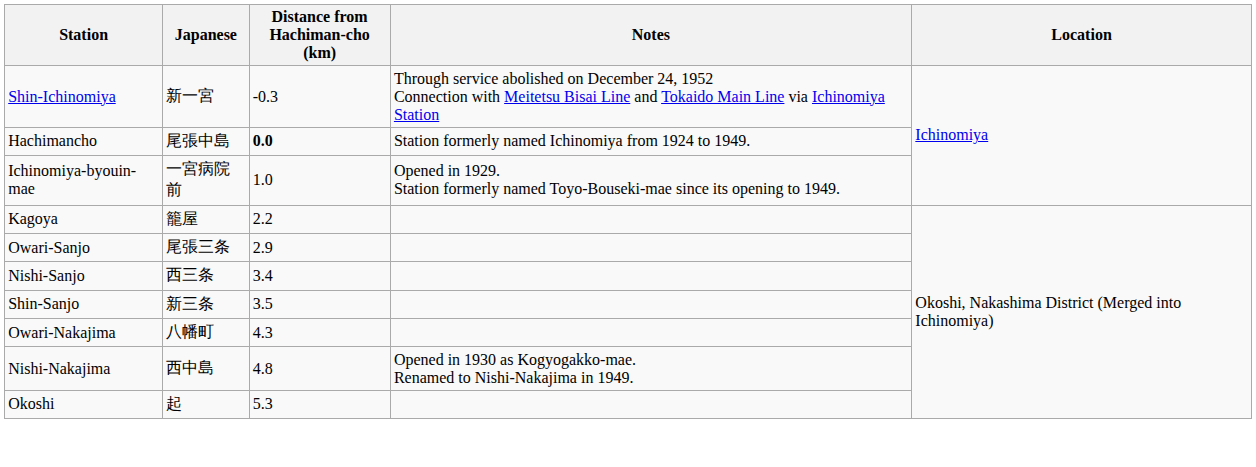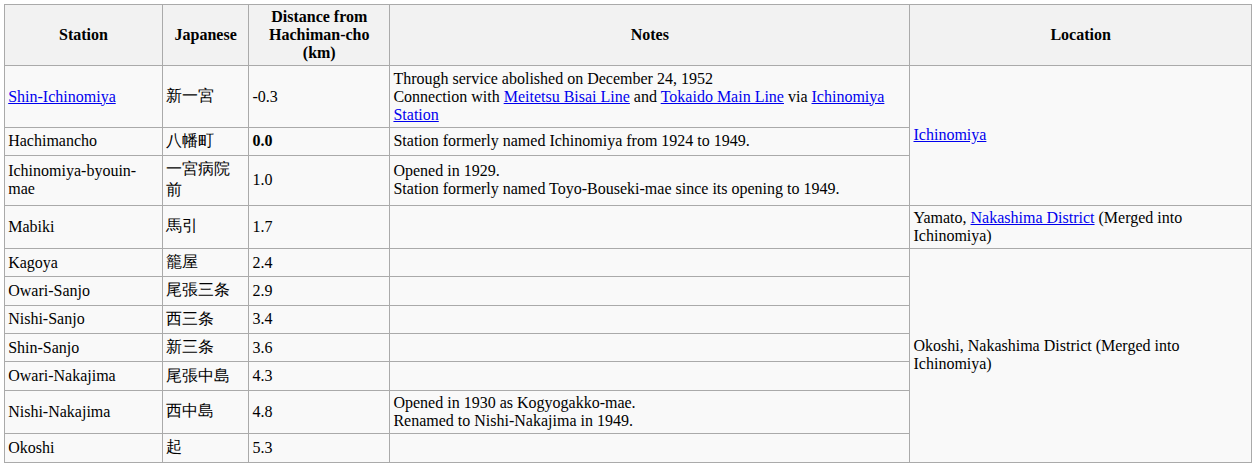Hachimancho | Japanese: 尾張中島 -> 八幡町
+ row: Mabiki | 馬引 | 1.7 | Yamato, Nakashima District (Merged into Ichinomiya)
Kagoya | Distance from Hachiman-cho (km): 2.2 -> 2.4
Shin-Sanjo | Distance from Hachiman-cho (km): 3.5 -> 3.6
Owari-Nakajima | Japanese: 八幡町 -> 尾張中島
